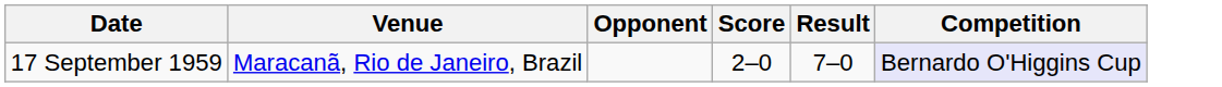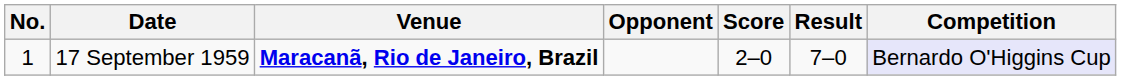+ column: No. | 1
17 September 1959 | Venue: normal -> bold
